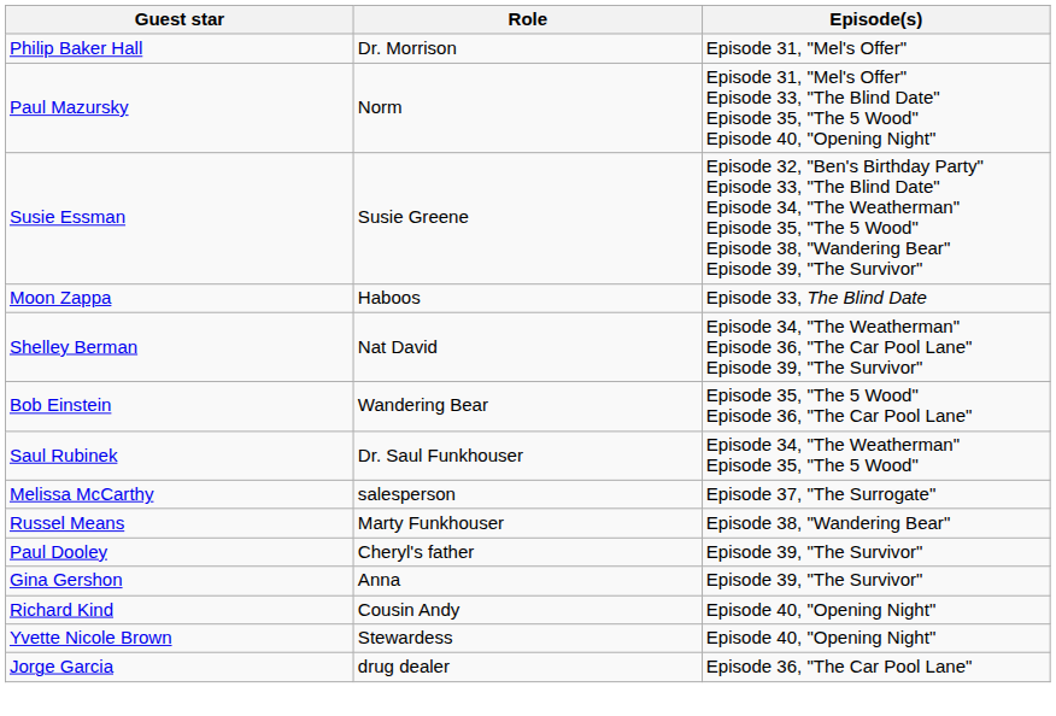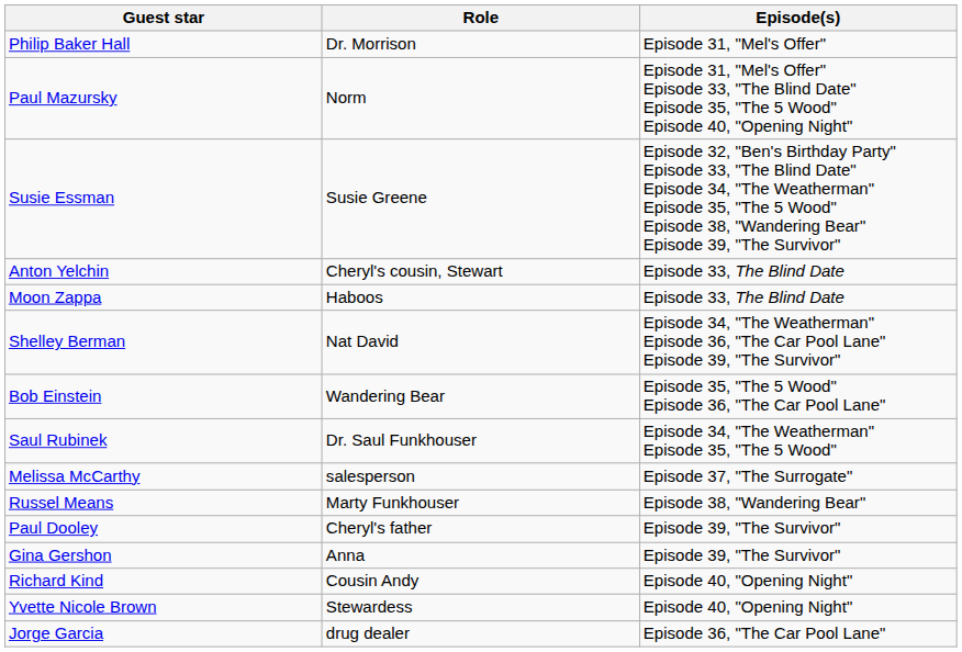+ row: Anton Yelchin | Cheryl's cousin, Stewart | Episode 33, The Blind Date
